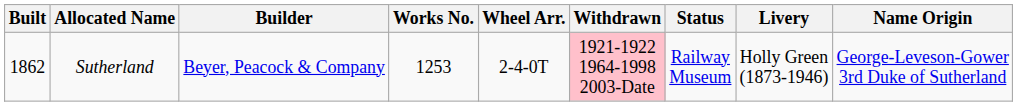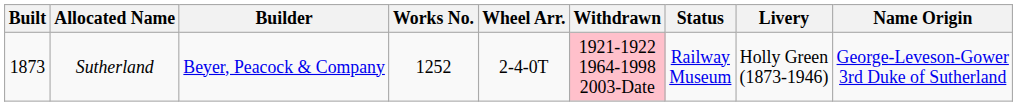Sutherland | Built: 1862 -> 1873
Sutherland | Works No.: 1253 -> 1252
